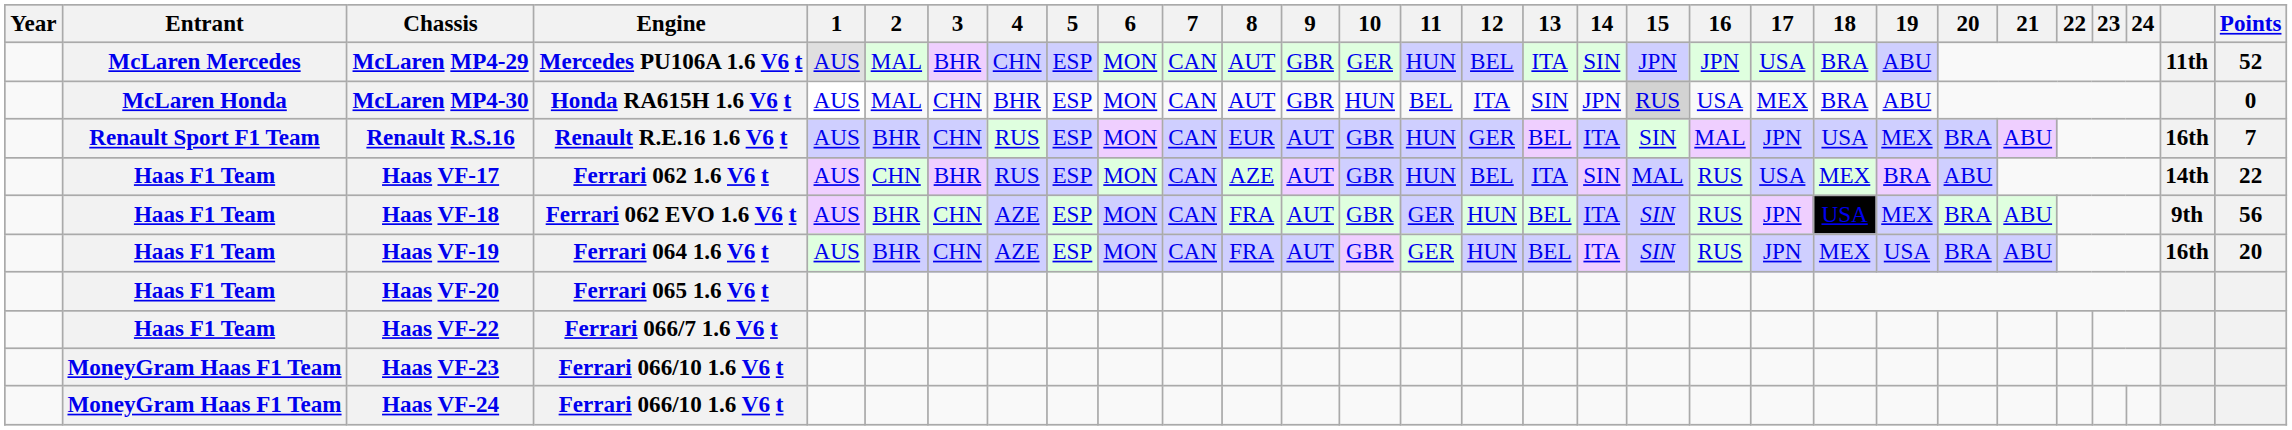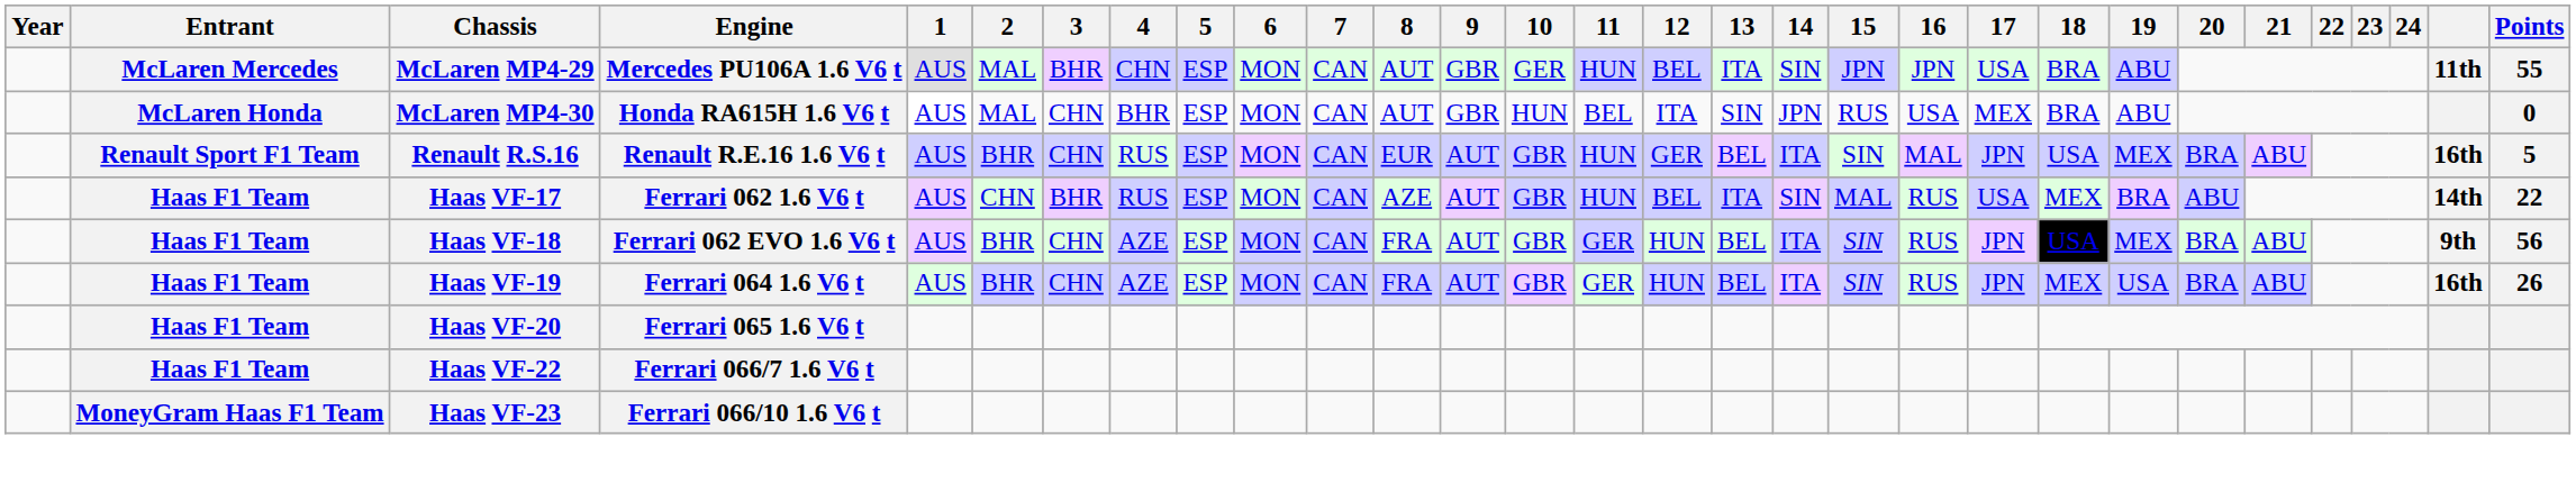McLaren MP4-29 | Points: 52 -> 55
McLaren MP4-30 | 15: lightgrey background -> no background
Renault R.S.16 | Points: 7 -> 5
Haas VF-19 | Points: 20 -> 26
- row: MoneyGram Haas F1 Team | Haas VF-24 | Ferrari 066/10 1.6 V6 t
